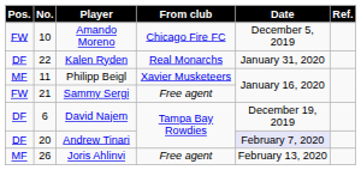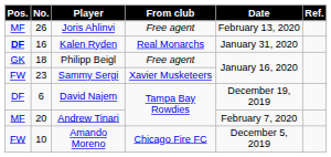rows swapped: Amando Moreno <-> Joris Ahlinvi
Kalen Ryden | Pos.: normal -> bold
Kalen Ryden | No.: 22 -> 16
Philipp Beigl | Pos.: MF -> GK
Philipp Beigl | No.: 11 -> 18
Philipp Beigl | From club: Xavier Musketeers -> Free agent
Sammy Sergi | No.: 21 -> 23
Sammy Sergi | From club: Free agent -> Xavier Musketeers
Andrew Tinari | Pos.: DF -> MF
Andrew Tinari | Date: lavender background -> no background
